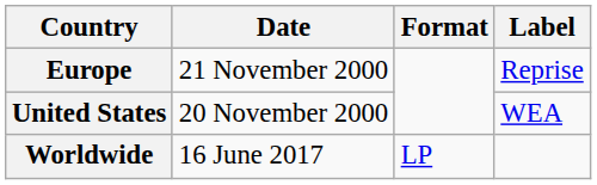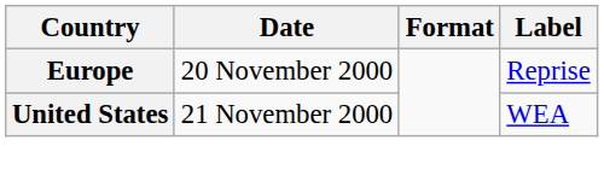Europe | Date: 21 November 2000 -> 20 November 2000
United States | Date: 20 November 2000 -> 21 November 2000
- row: Worldwide | 16 June 2017 | LP
